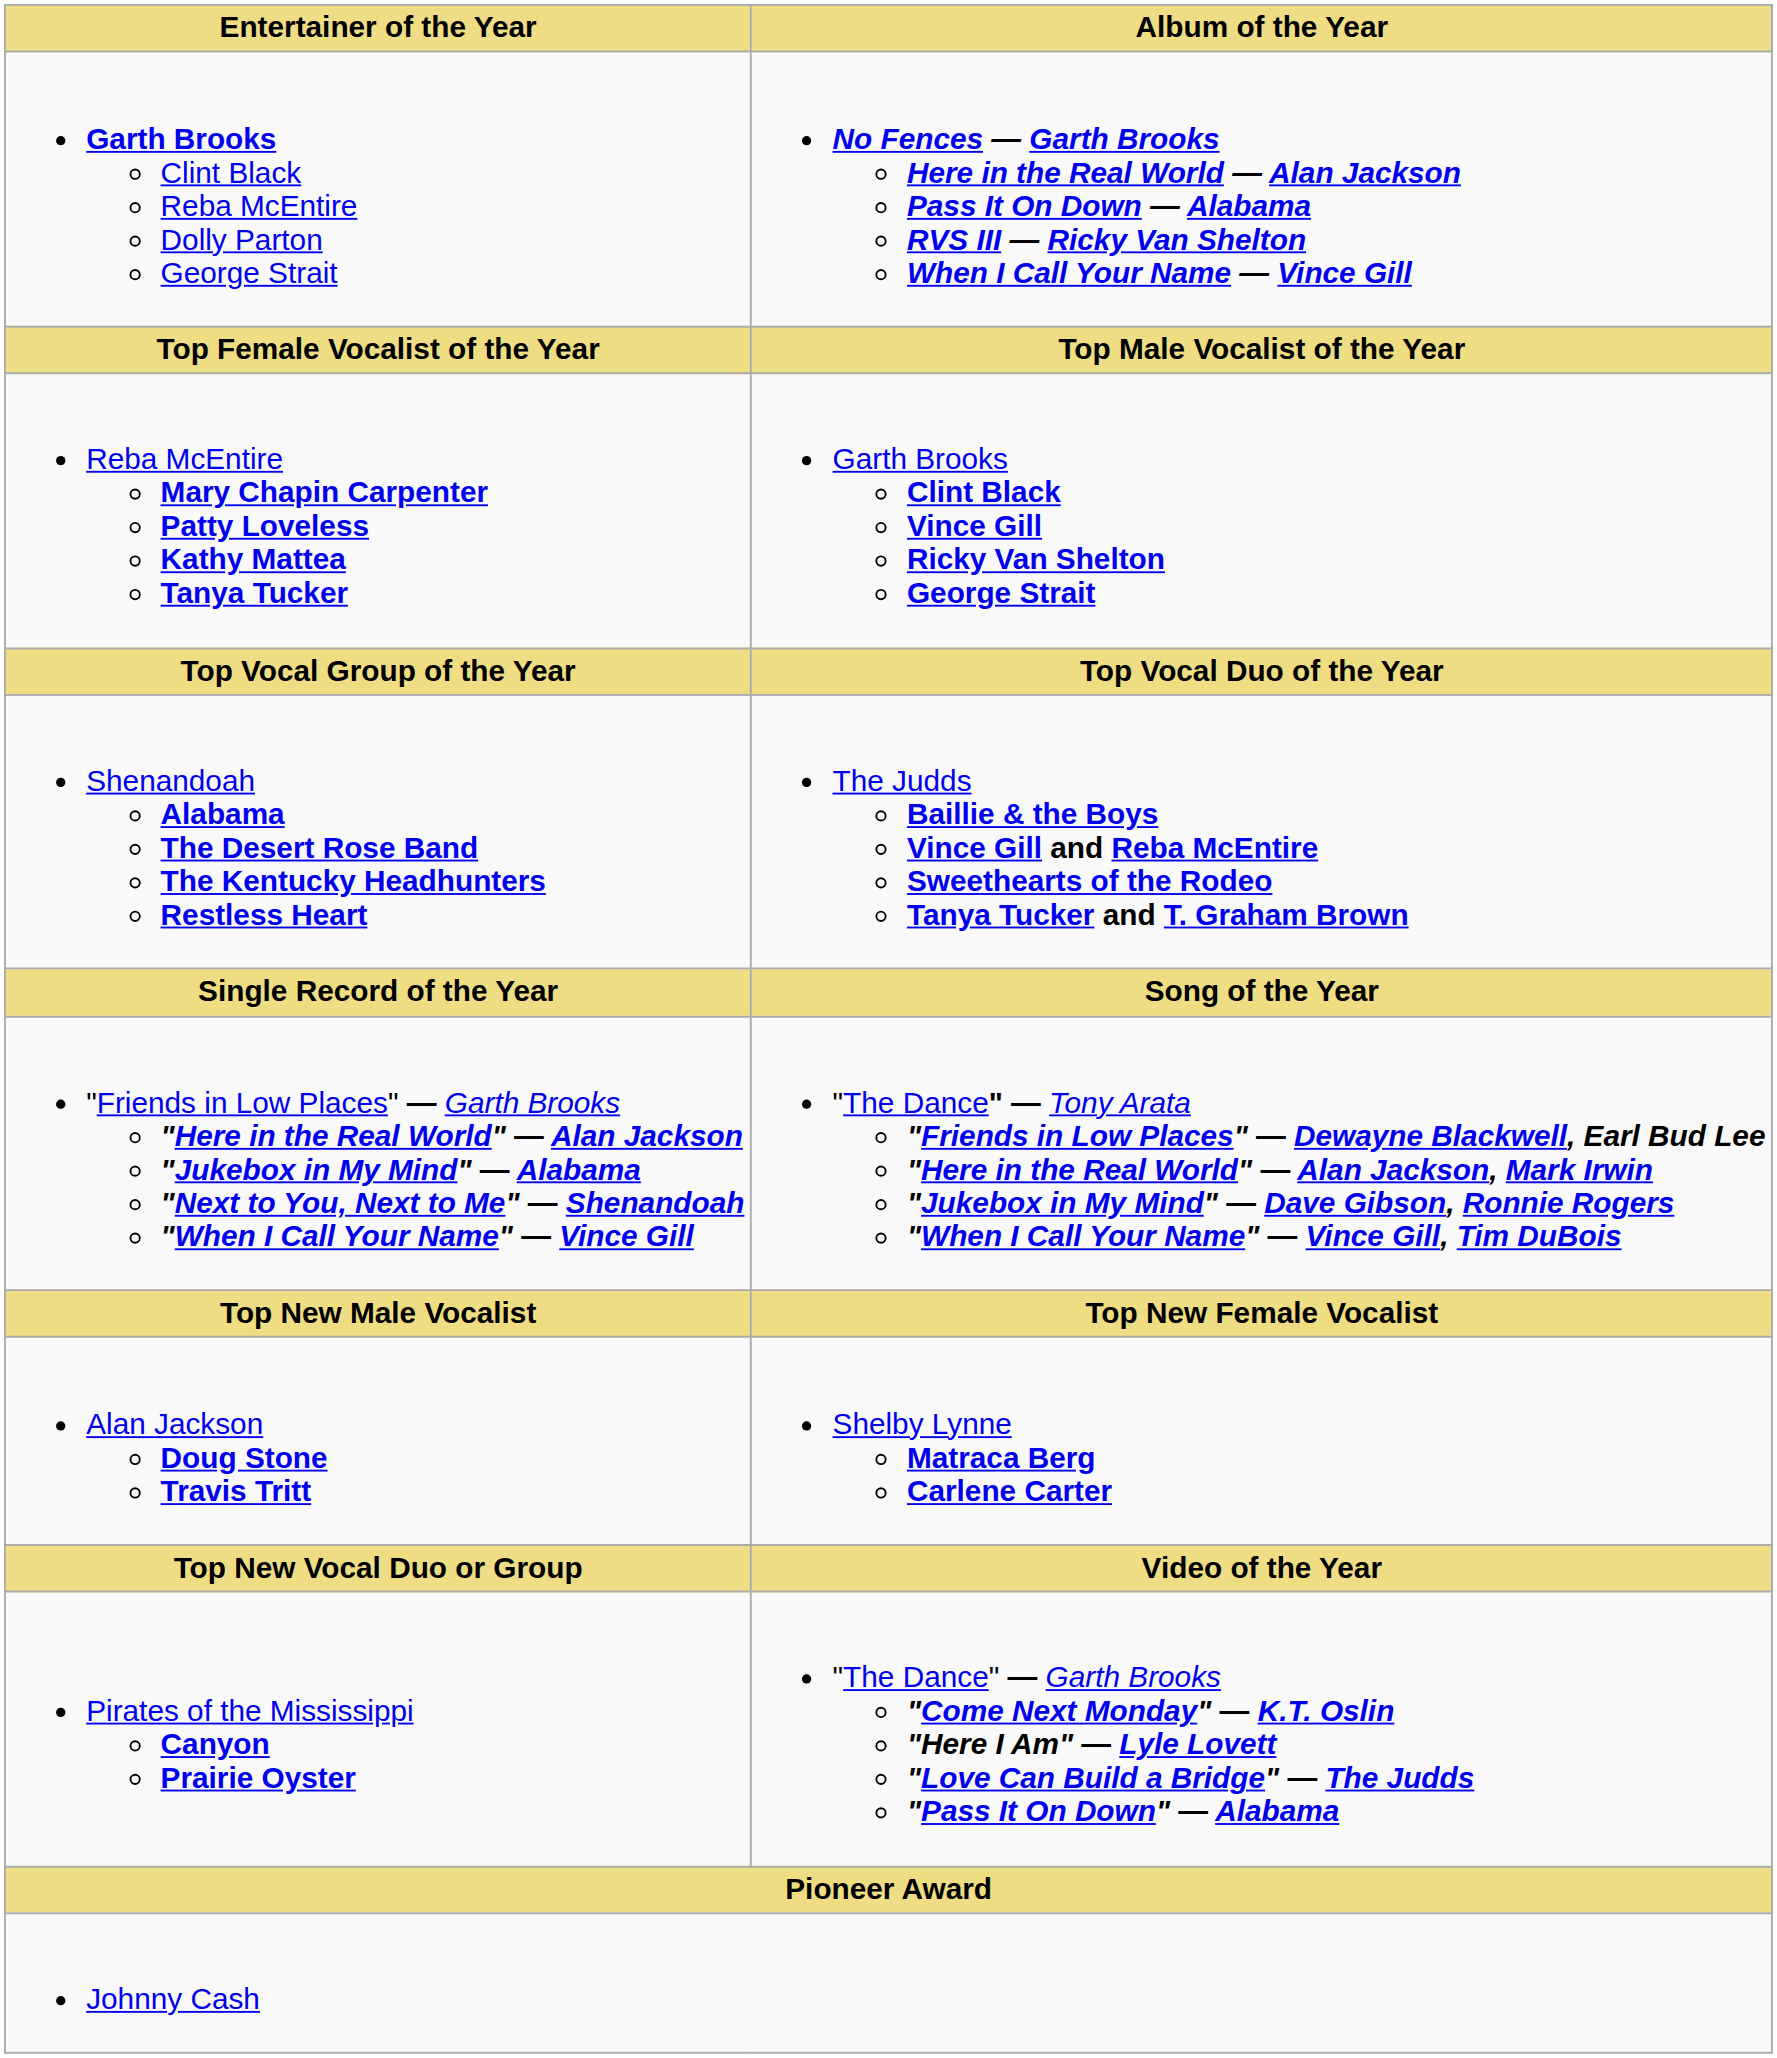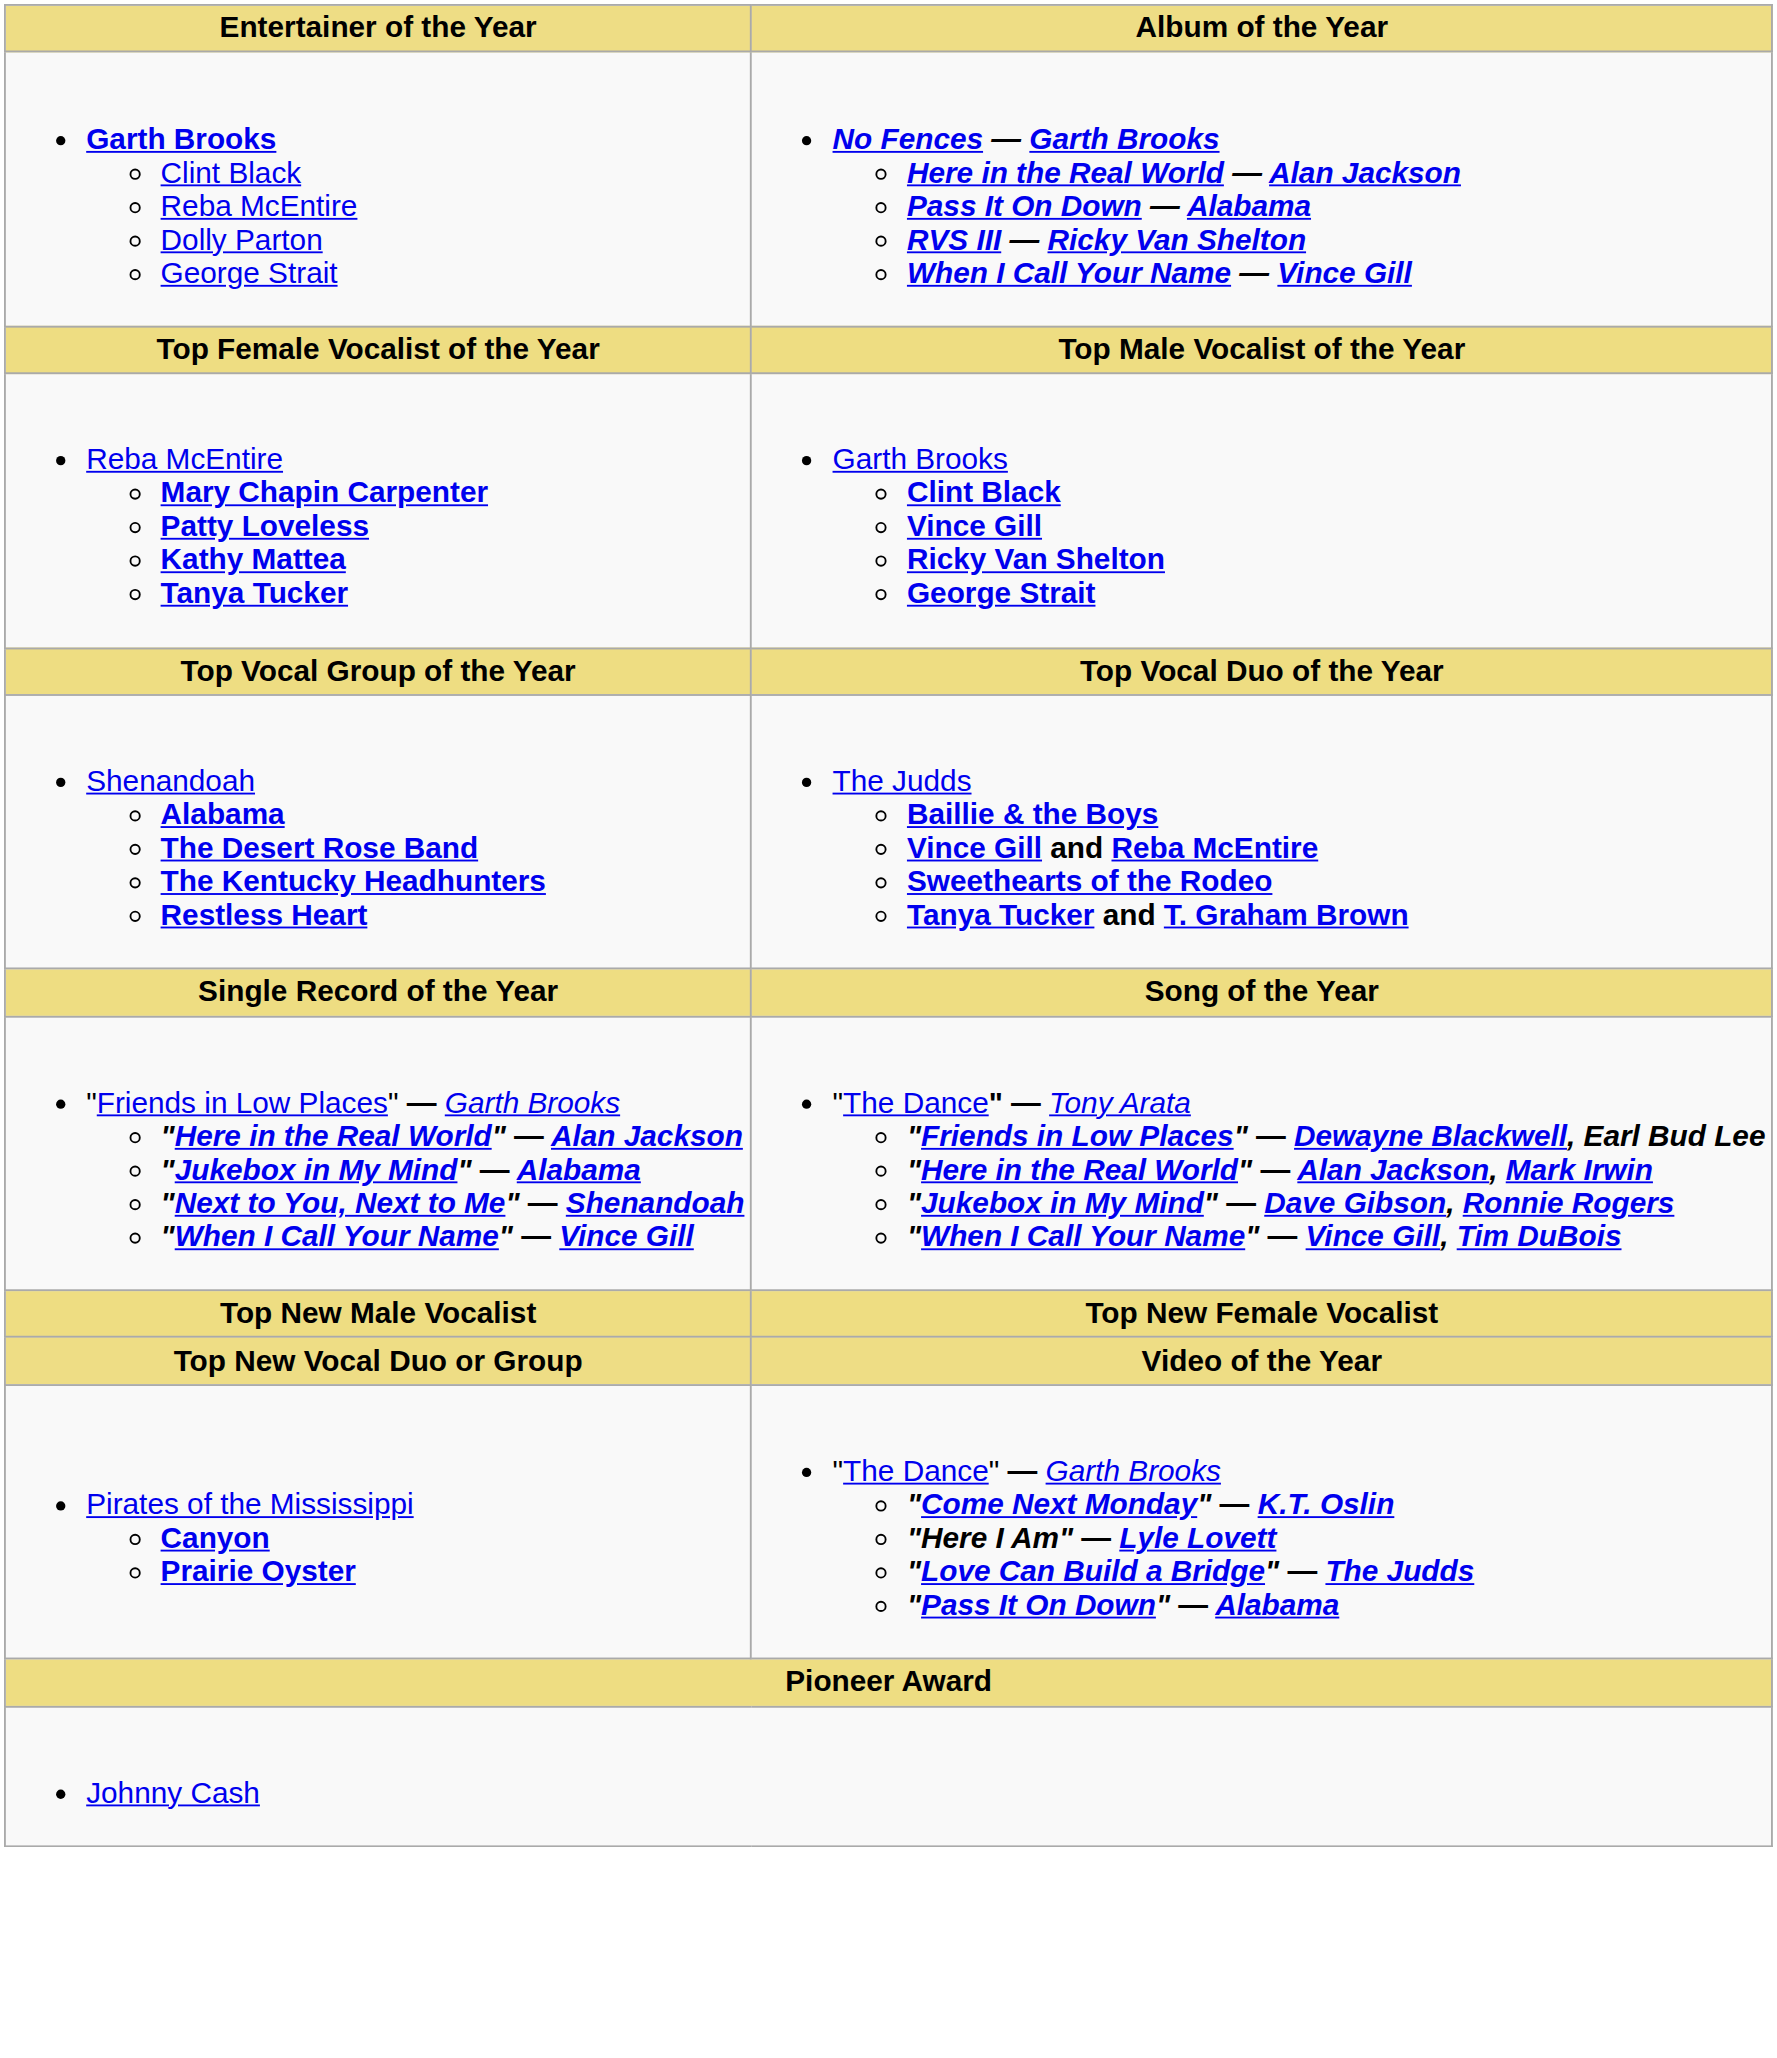- row: Alan Jackson Doug Stone Travis Tritt | Shelby Lynne Matraca Berg Carlene Carter
